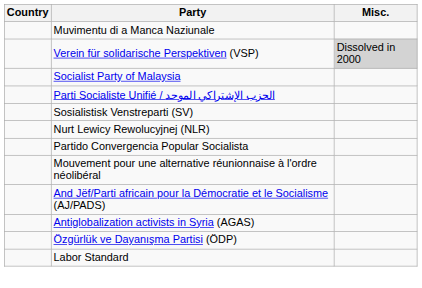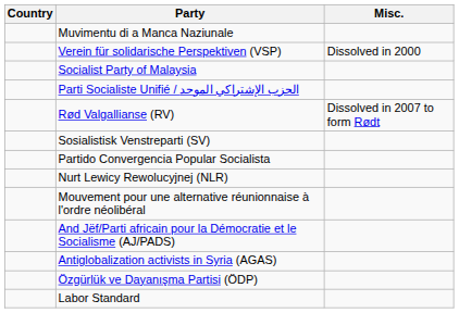Verein für solidarische Perspektiven (VSP) | Misc.: lightgrey background -> no background
+ row: Rød Valgallianse (RV) | Dissolved in 2007 to form Rødt
rows swapped: Partido Convergencia Popular Socialista <-> Nurt Lewicy Rewolucyjnej (NLR)
